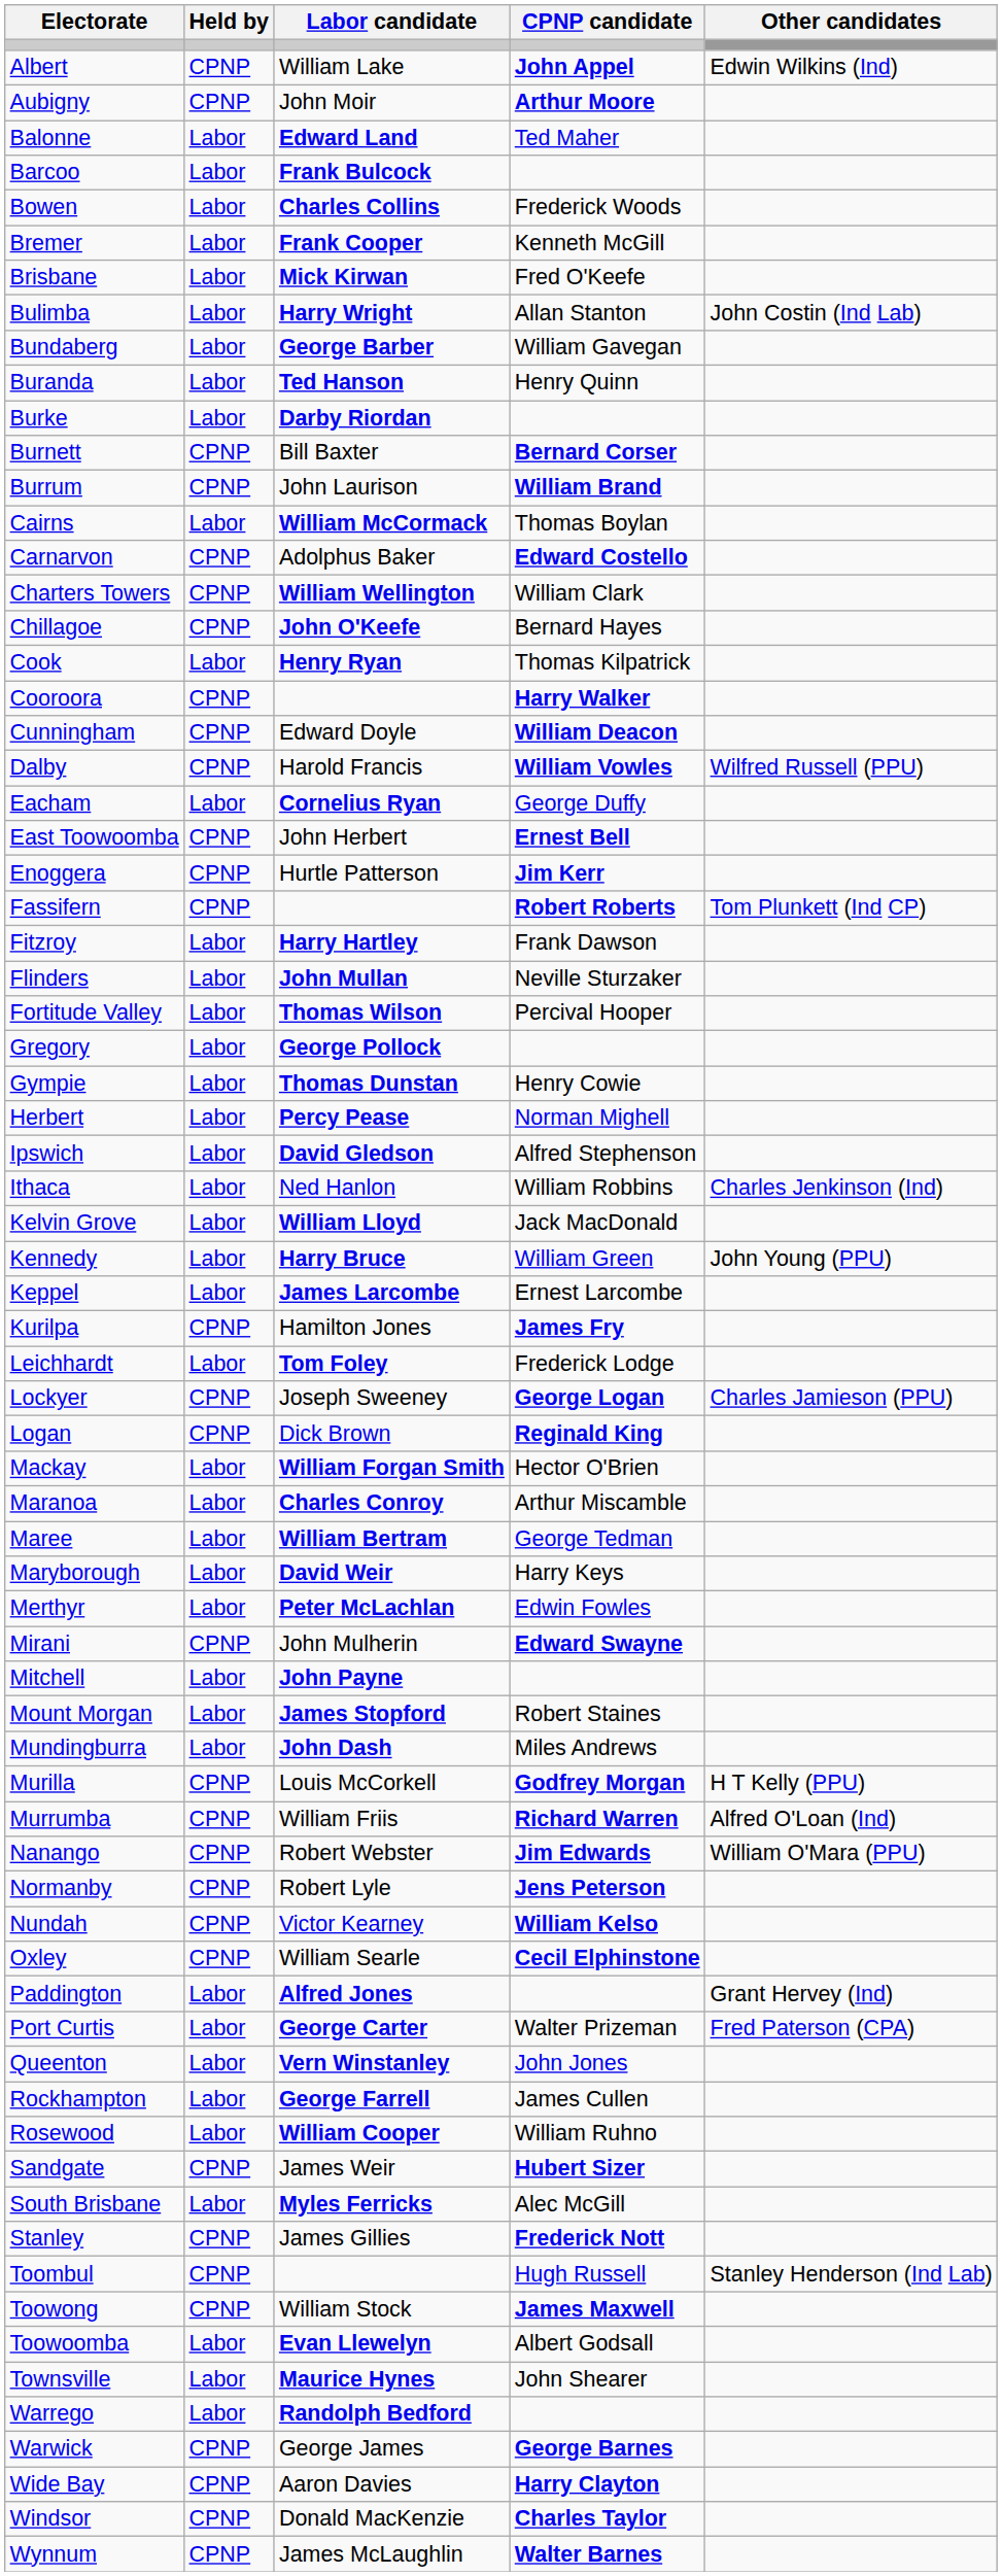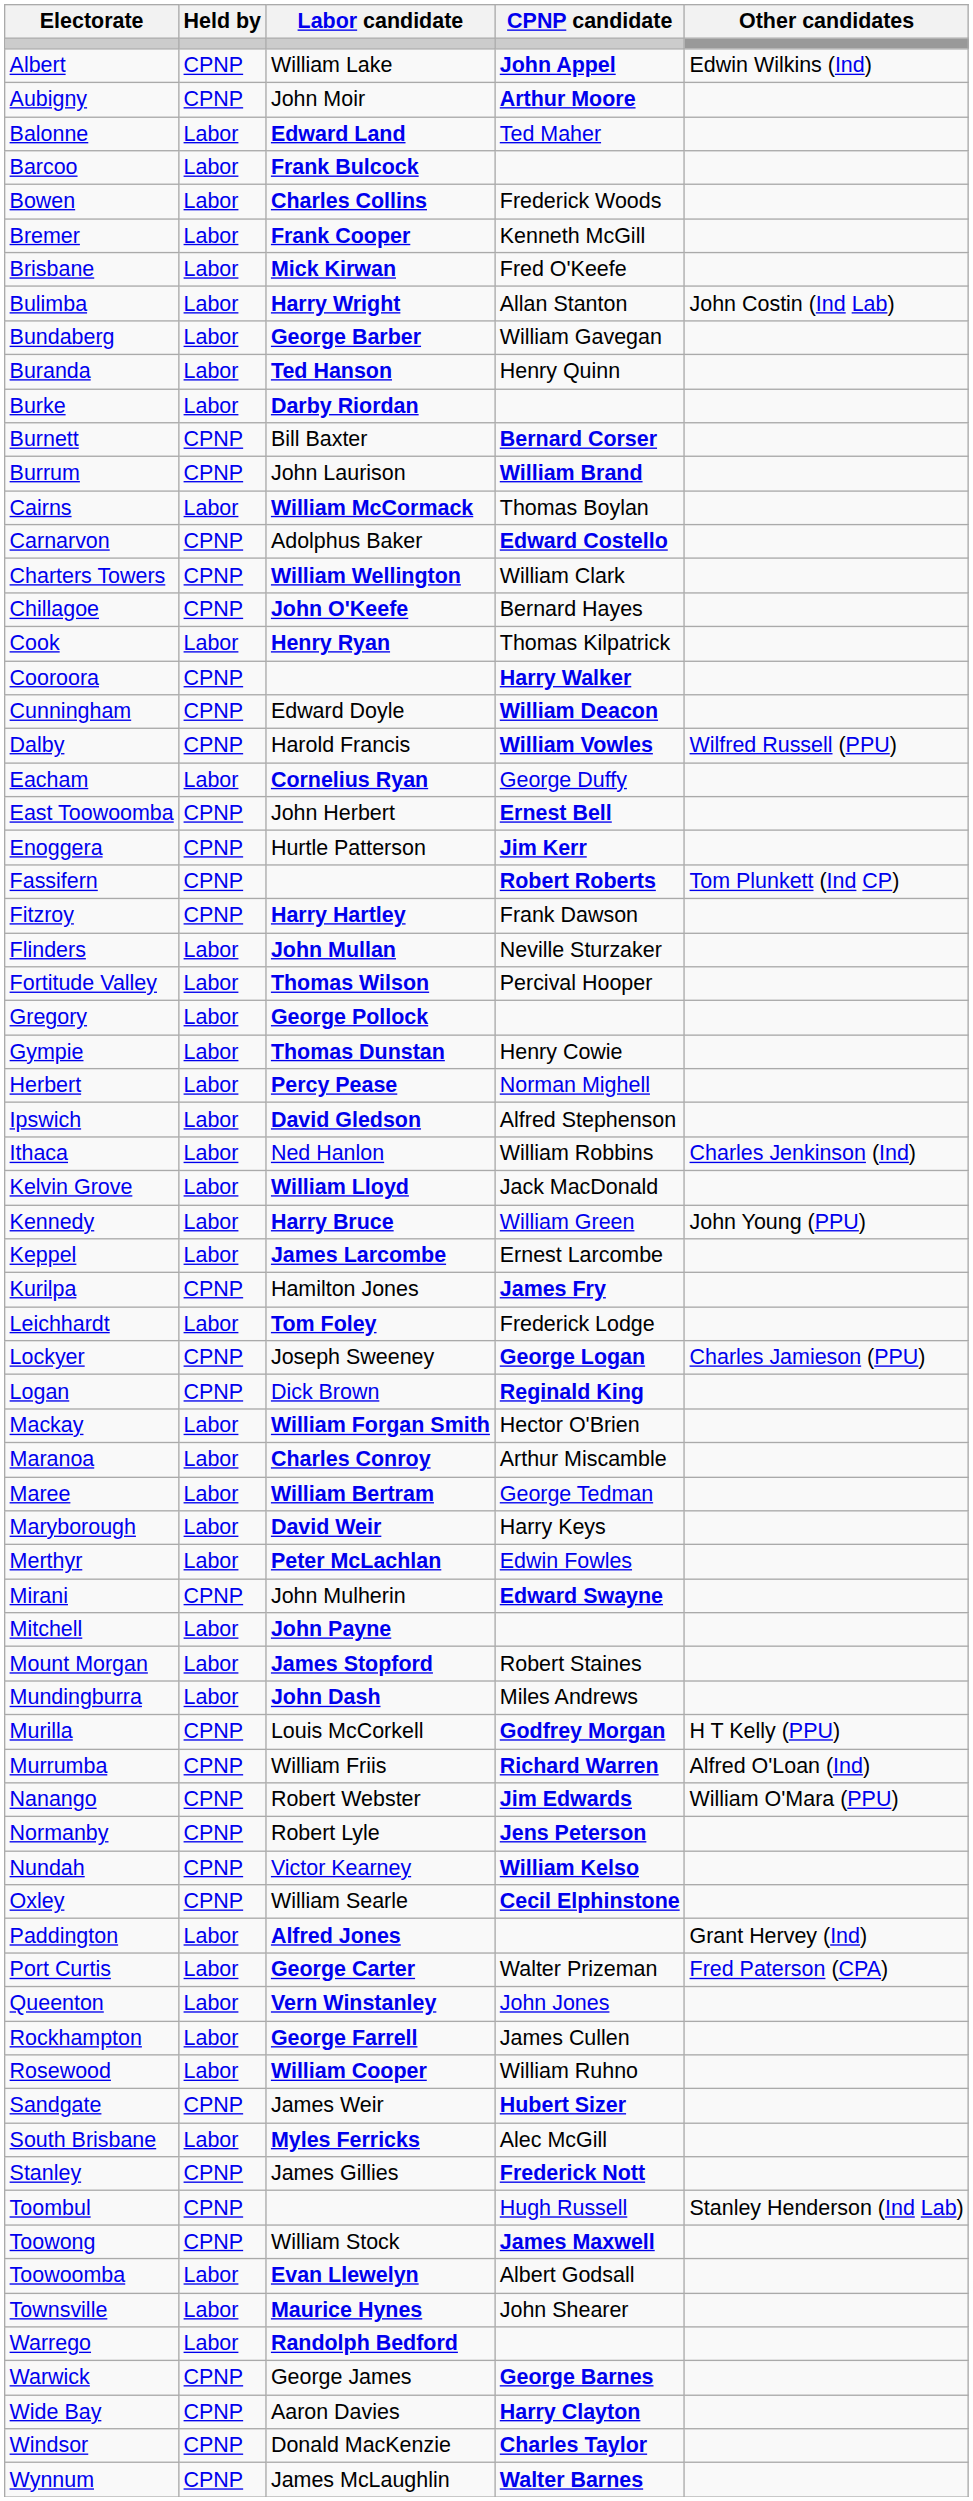Fitzroy | Held by: Labor -> CPNP
